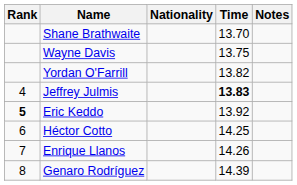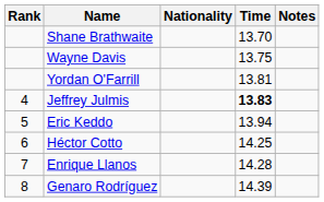Yordan O'Farrill | Time: 13.82 -> 13.81
Eric Keddo | Rank: bold -> normal
Eric Keddo | Time: 13.92 -> 13.94
Enrique Llanos | Time: 14.26 -> 14.28
